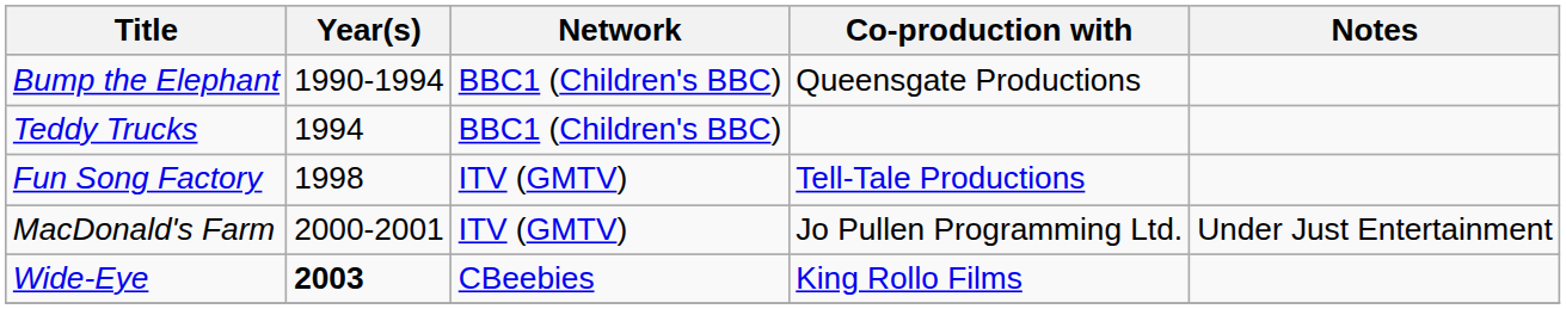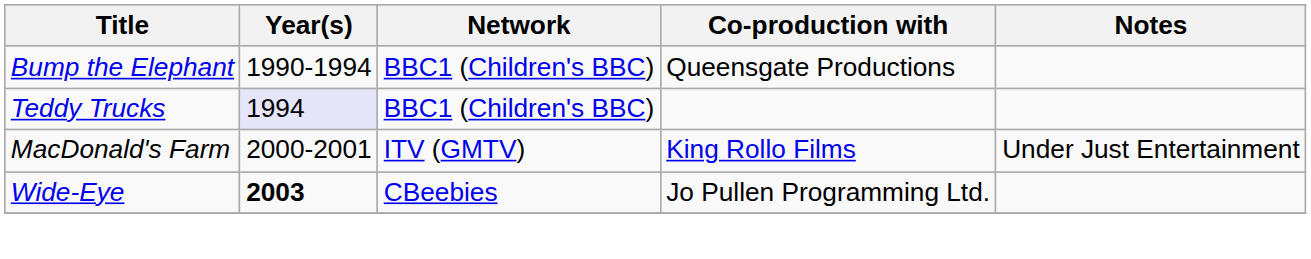Teddy Trucks | Year(s): no background -> lavender background
- row: Fun Song Factory | 1998 | ITV (GMTV) | Tell-Tale Productions
MacDonald's Farm | Co-production with: Jo Pullen Programming Ltd. -> King Rollo Films
Wide-Eye | Co-production with: King Rollo Films -> Jo Pullen Programming Ltd.
